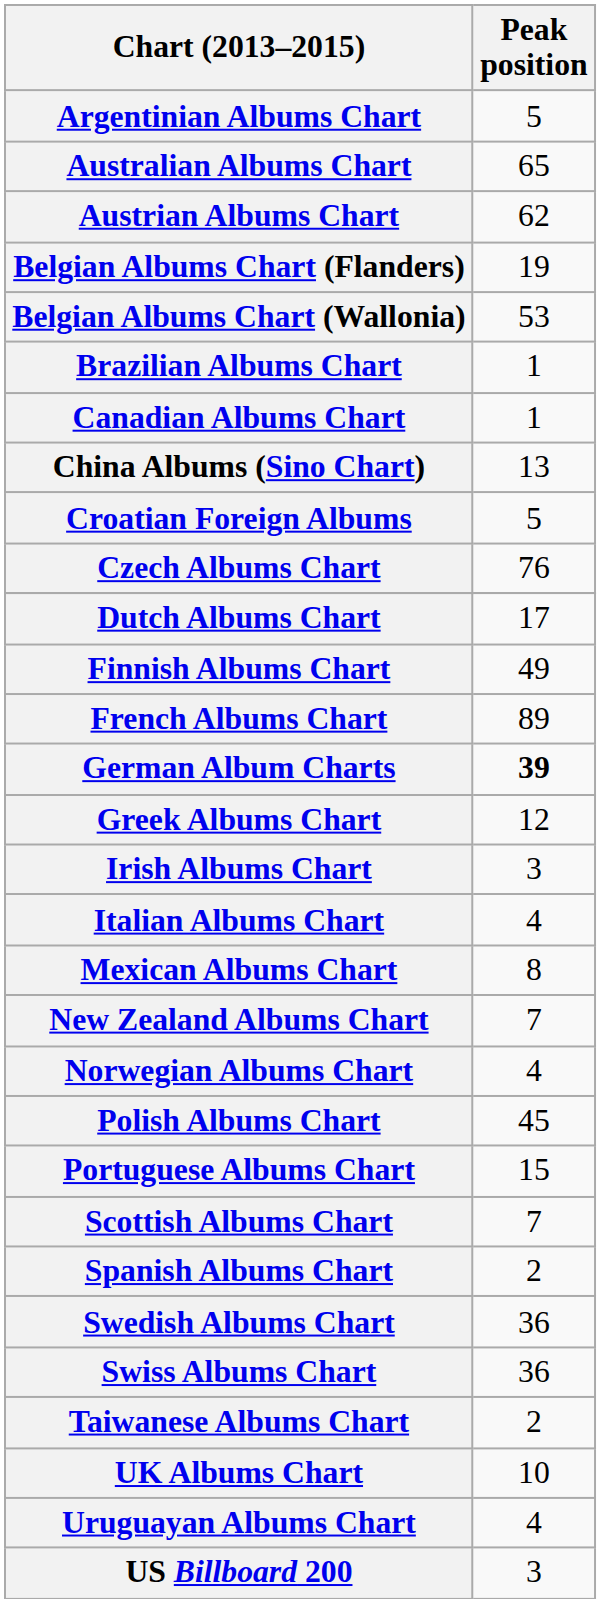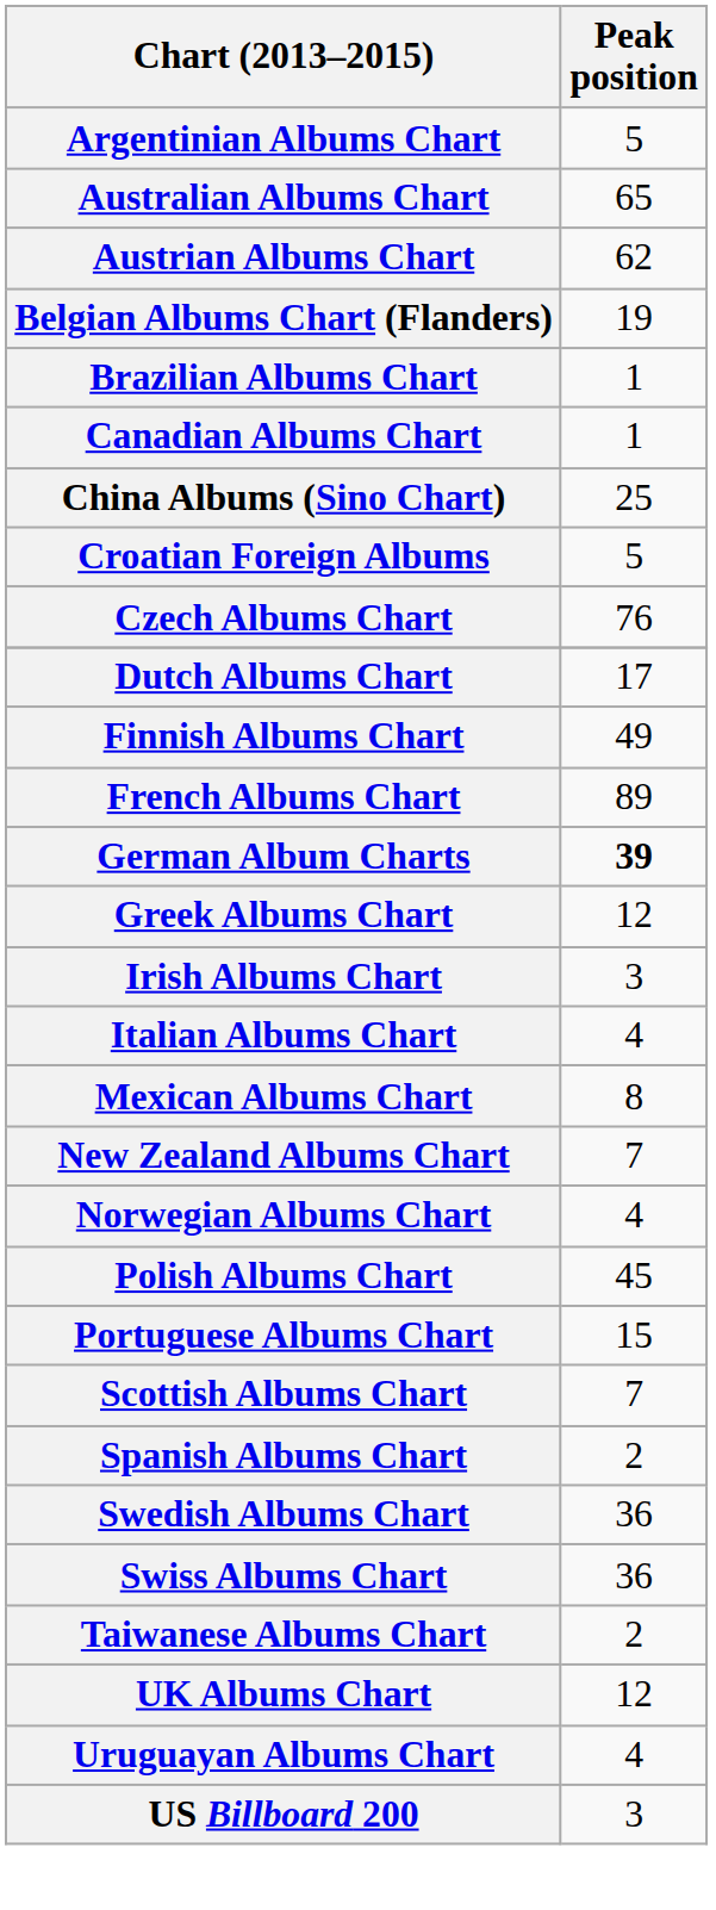- row: Belgian Albums Chart (Wallonia) | 53
China Albums (Sino Chart) | Peak position: 13 -> 25
UK Albums Chart | Peak position: 10 -> 12
